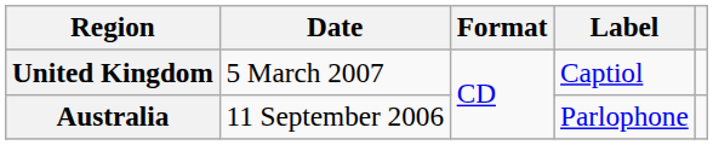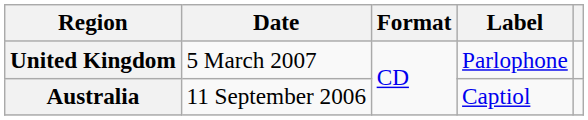United Kingdom | Label: Captiol -> Parlophone
Australia | Label: Parlophone -> Captiol
